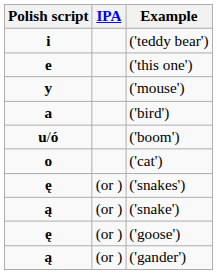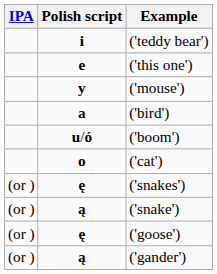columns swapped: IPA <-> Polish script
